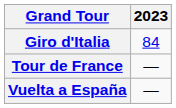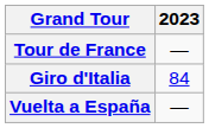rows swapped: Giro d'Italia <-> Tour de France
